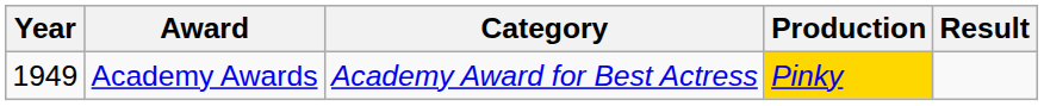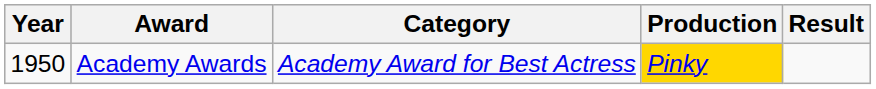Academy Awards | Year: 1949 -> 1950
